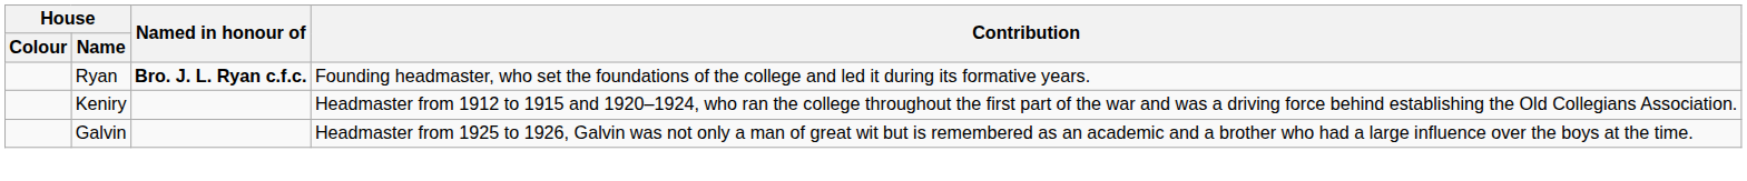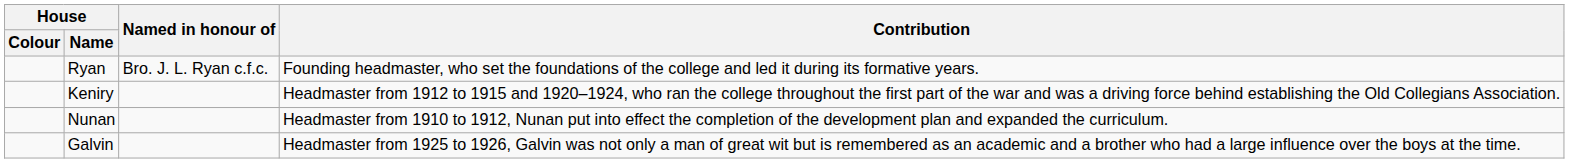Ryan | Named in honour of: bold -> normal
+ row: Nunan | Headmaster from 1910 to 1912, Nunan put into effect the completion of the development plan and expanded the curriculum.
